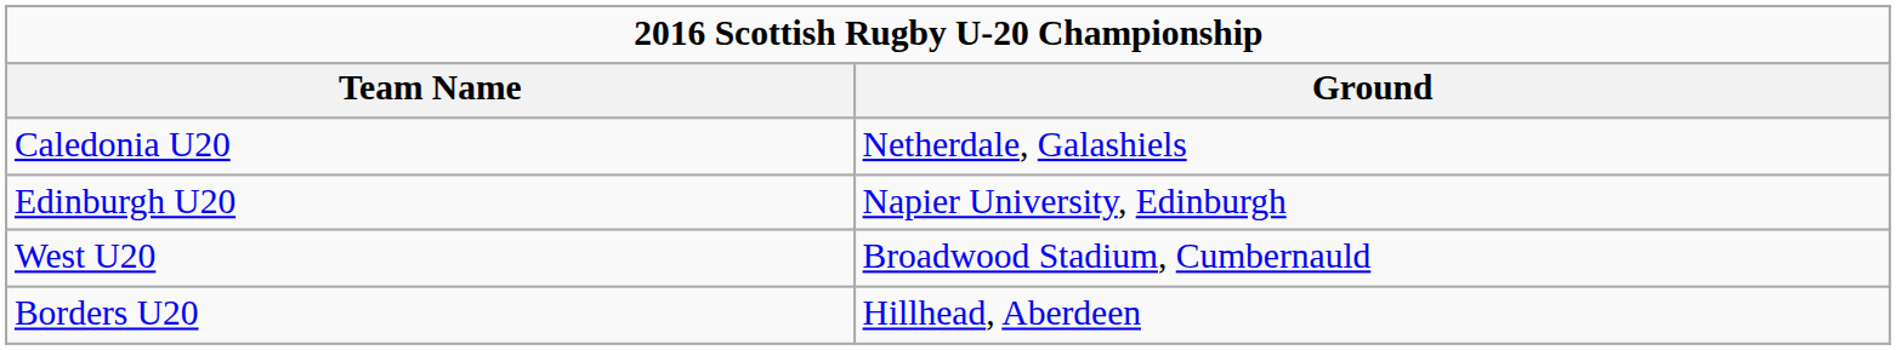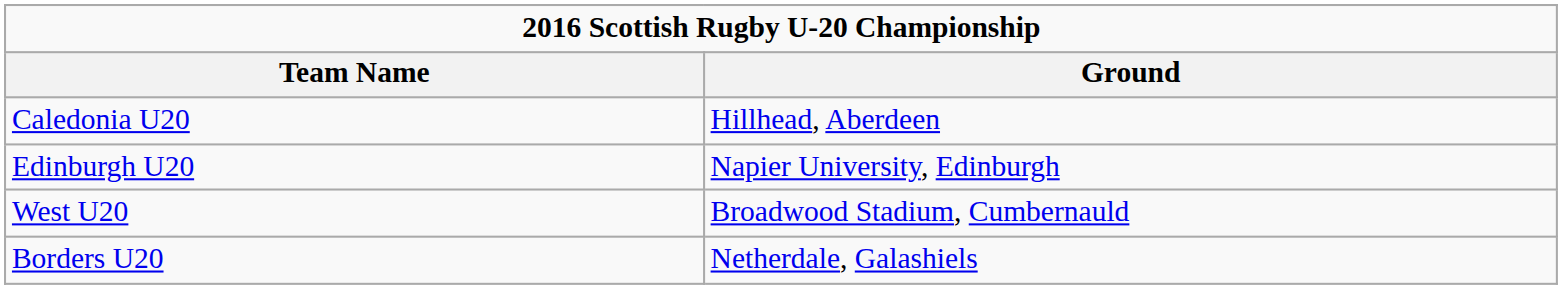Caledonia U20 | Ground: Netherdale, Galashiels -> Hillhead, Aberdeen
Borders U20 | Ground: Hillhead, Aberdeen -> Netherdale, Galashiels
